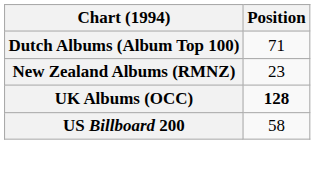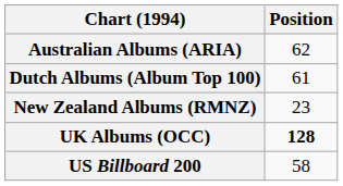+ row: Australian Albums (ARIA) | 62
Dutch Albums (Album Top 100) | Position: 71 -> 61
